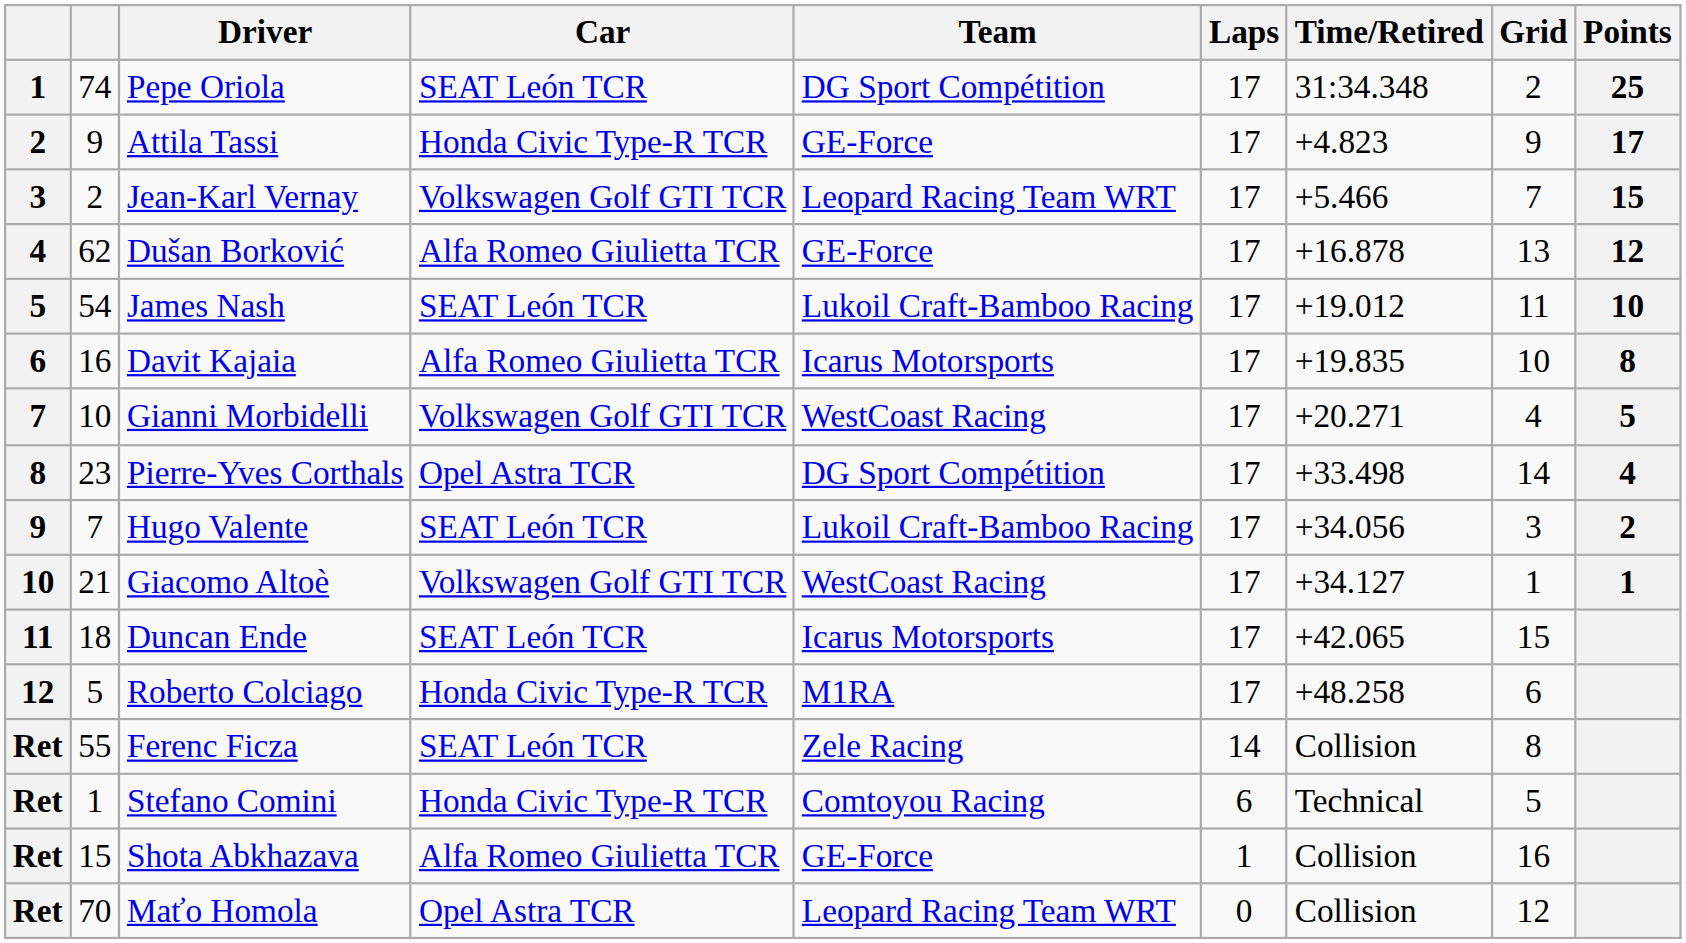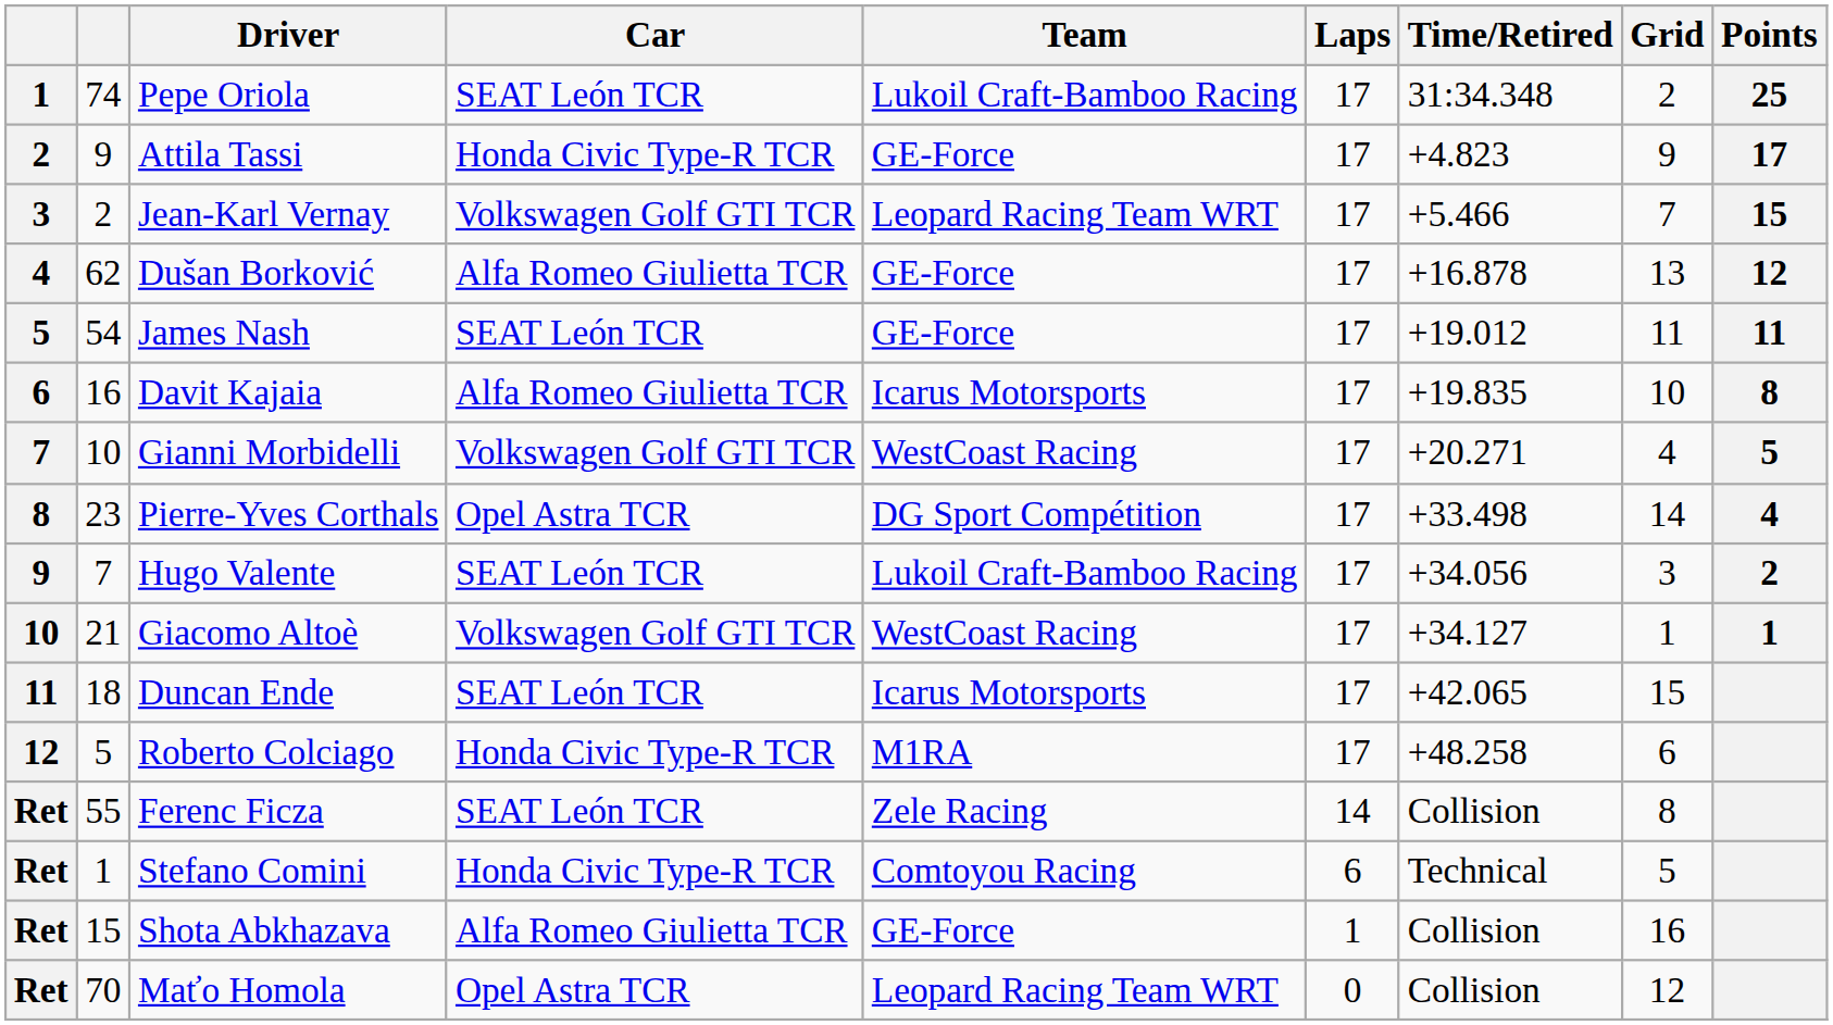Pepe Oriola | Team: DG Sport Compétition -> Lukoil Craft-Bamboo Racing
James Nash | Team: Lukoil Craft-Bamboo Racing -> GE-Force
James Nash | Points: 10 -> 11
